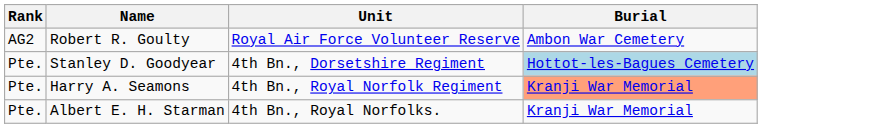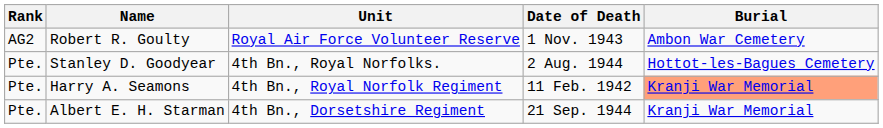+ column: Date of Death | 1 Nov. 1943 | 2 Aug. 1944 | 11 Feb. 1942 | 21 Sep. 1944
Stanley D. Goodyear | Unit: 4th Bn., Dorsetshire Regiment -> 4th Bn., Royal Norfolks.
Stanley D. Goodyear | Burial: lightblue background -> no background
Albert E. H. Starman | Unit: 4th Bn., Royal Norfolks. -> 4th Bn., Dorsetshire Regiment
